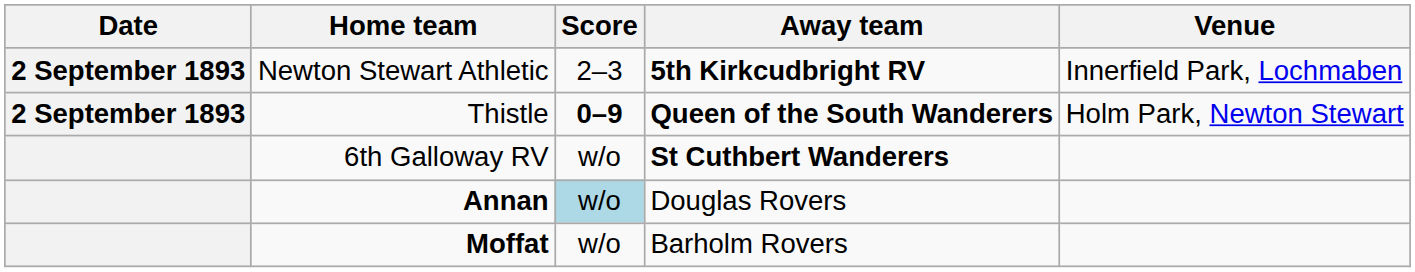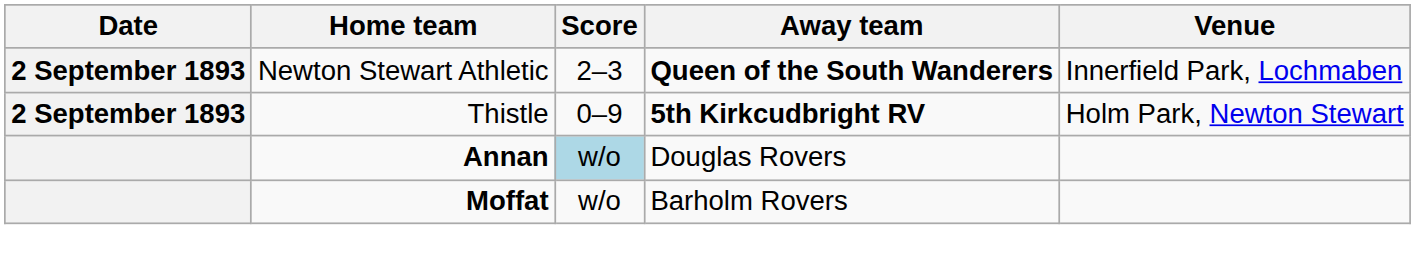Newton Stewart Athletic | Away team: 5th Kirkcudbright RV -> Queen of the South Wanderers
Thistle | Score: bold -> normal
Thistle | Away team: Queen of the South Wanderers -> 5th Kirkcudbright RV
- row: 6th Galloway RV | w/o | St Cuthbert Wanderers
